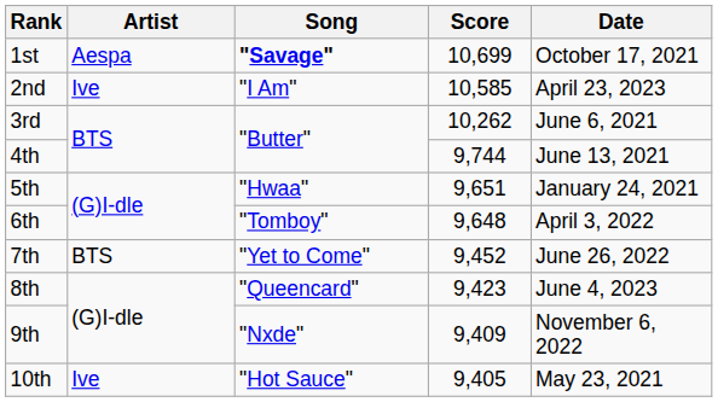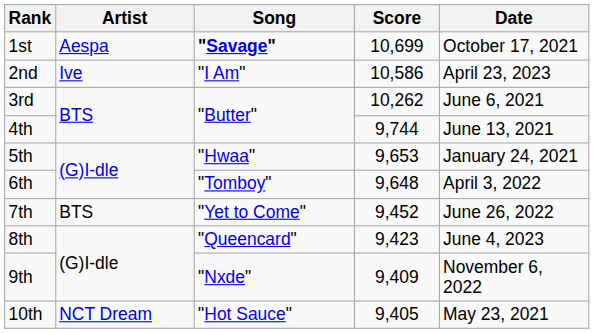2nd | Score: 10,585 -> 10,586
5th | Score: 9,651 -> 9,653
10th | Artist: Ive -> NCT Dream
